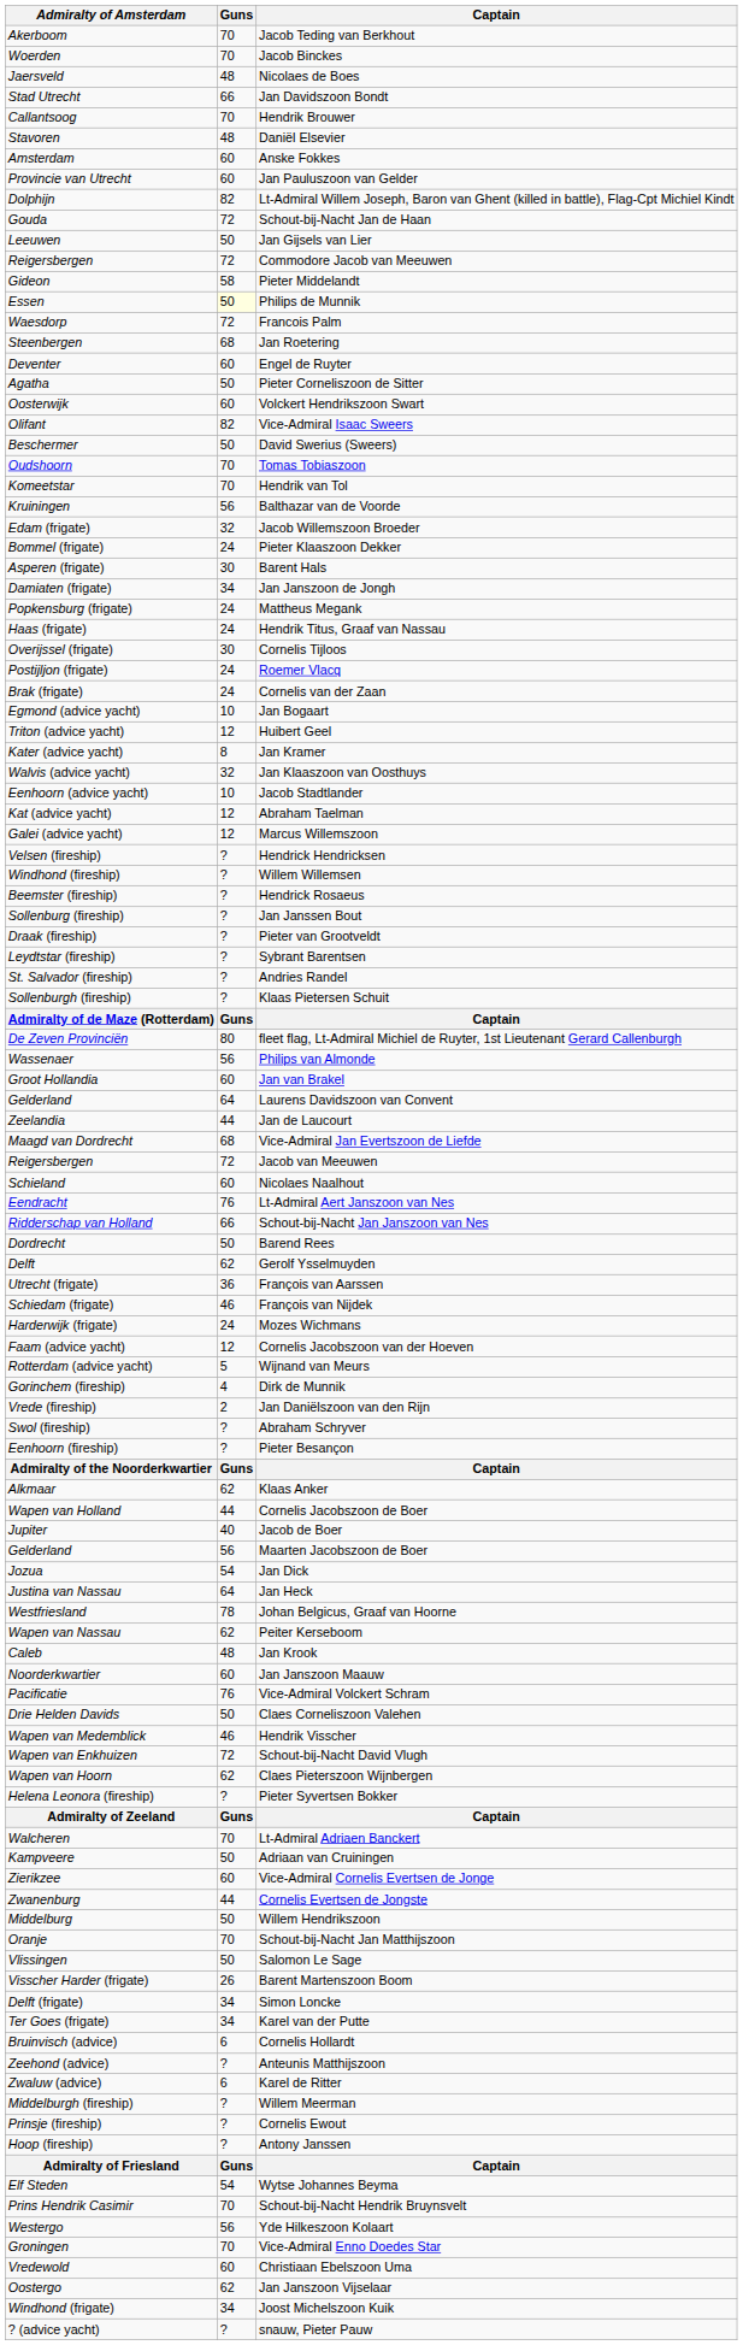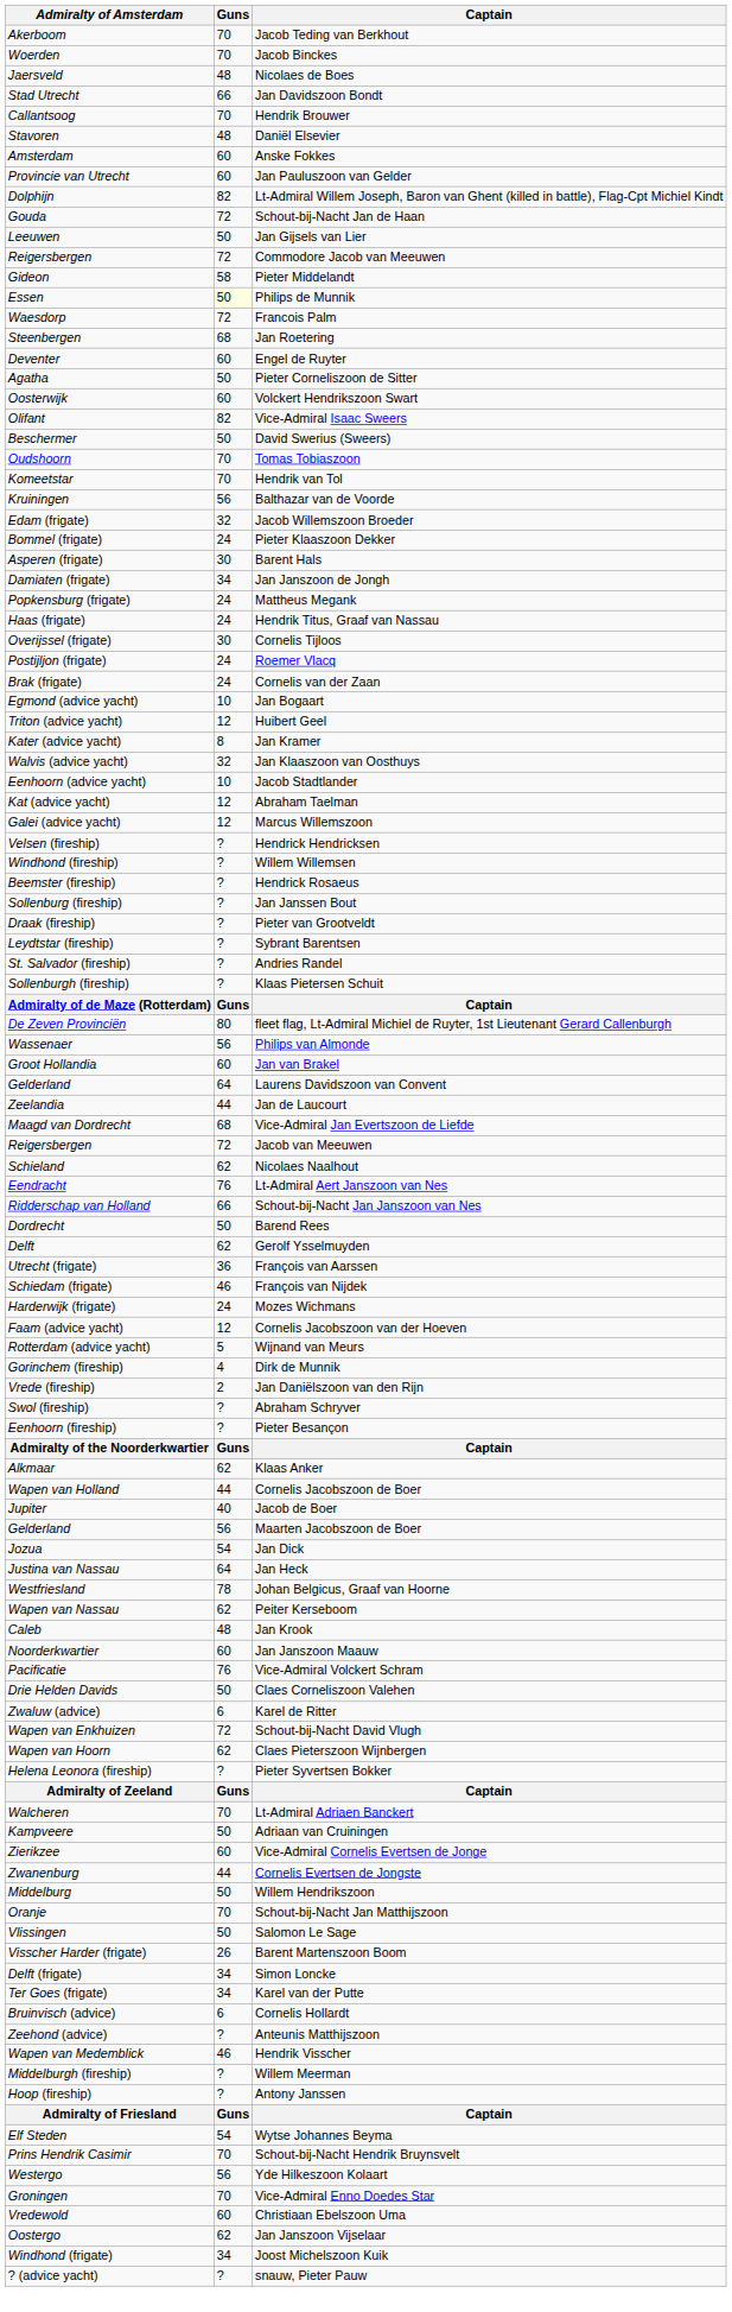Nicolaes Naalhout | Guns: 60 -> 62
rows swapped: Hendrik Visscher <-> Karel de Ritter
- row: Prinsje (fireship) | ? | Cornelis Ewout
